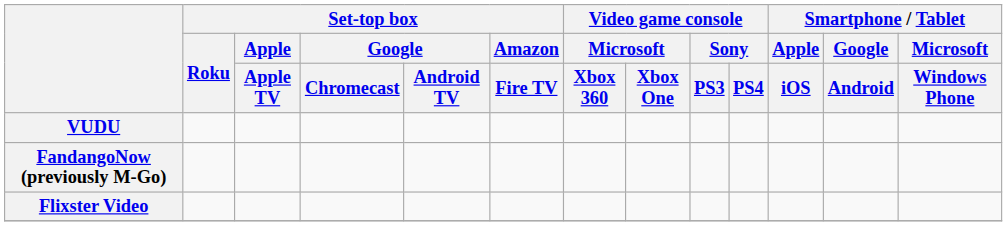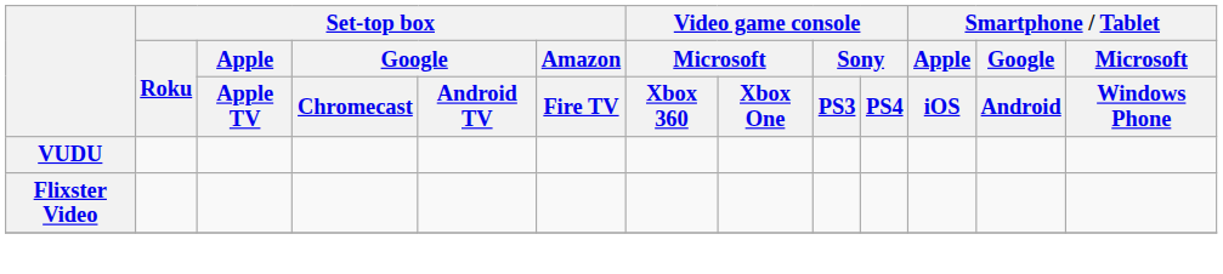- row: FandangoNow (previously M-Go)
